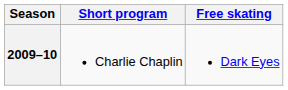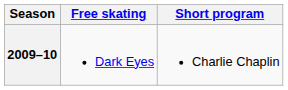columns swapped: Short program <-> Free skating
